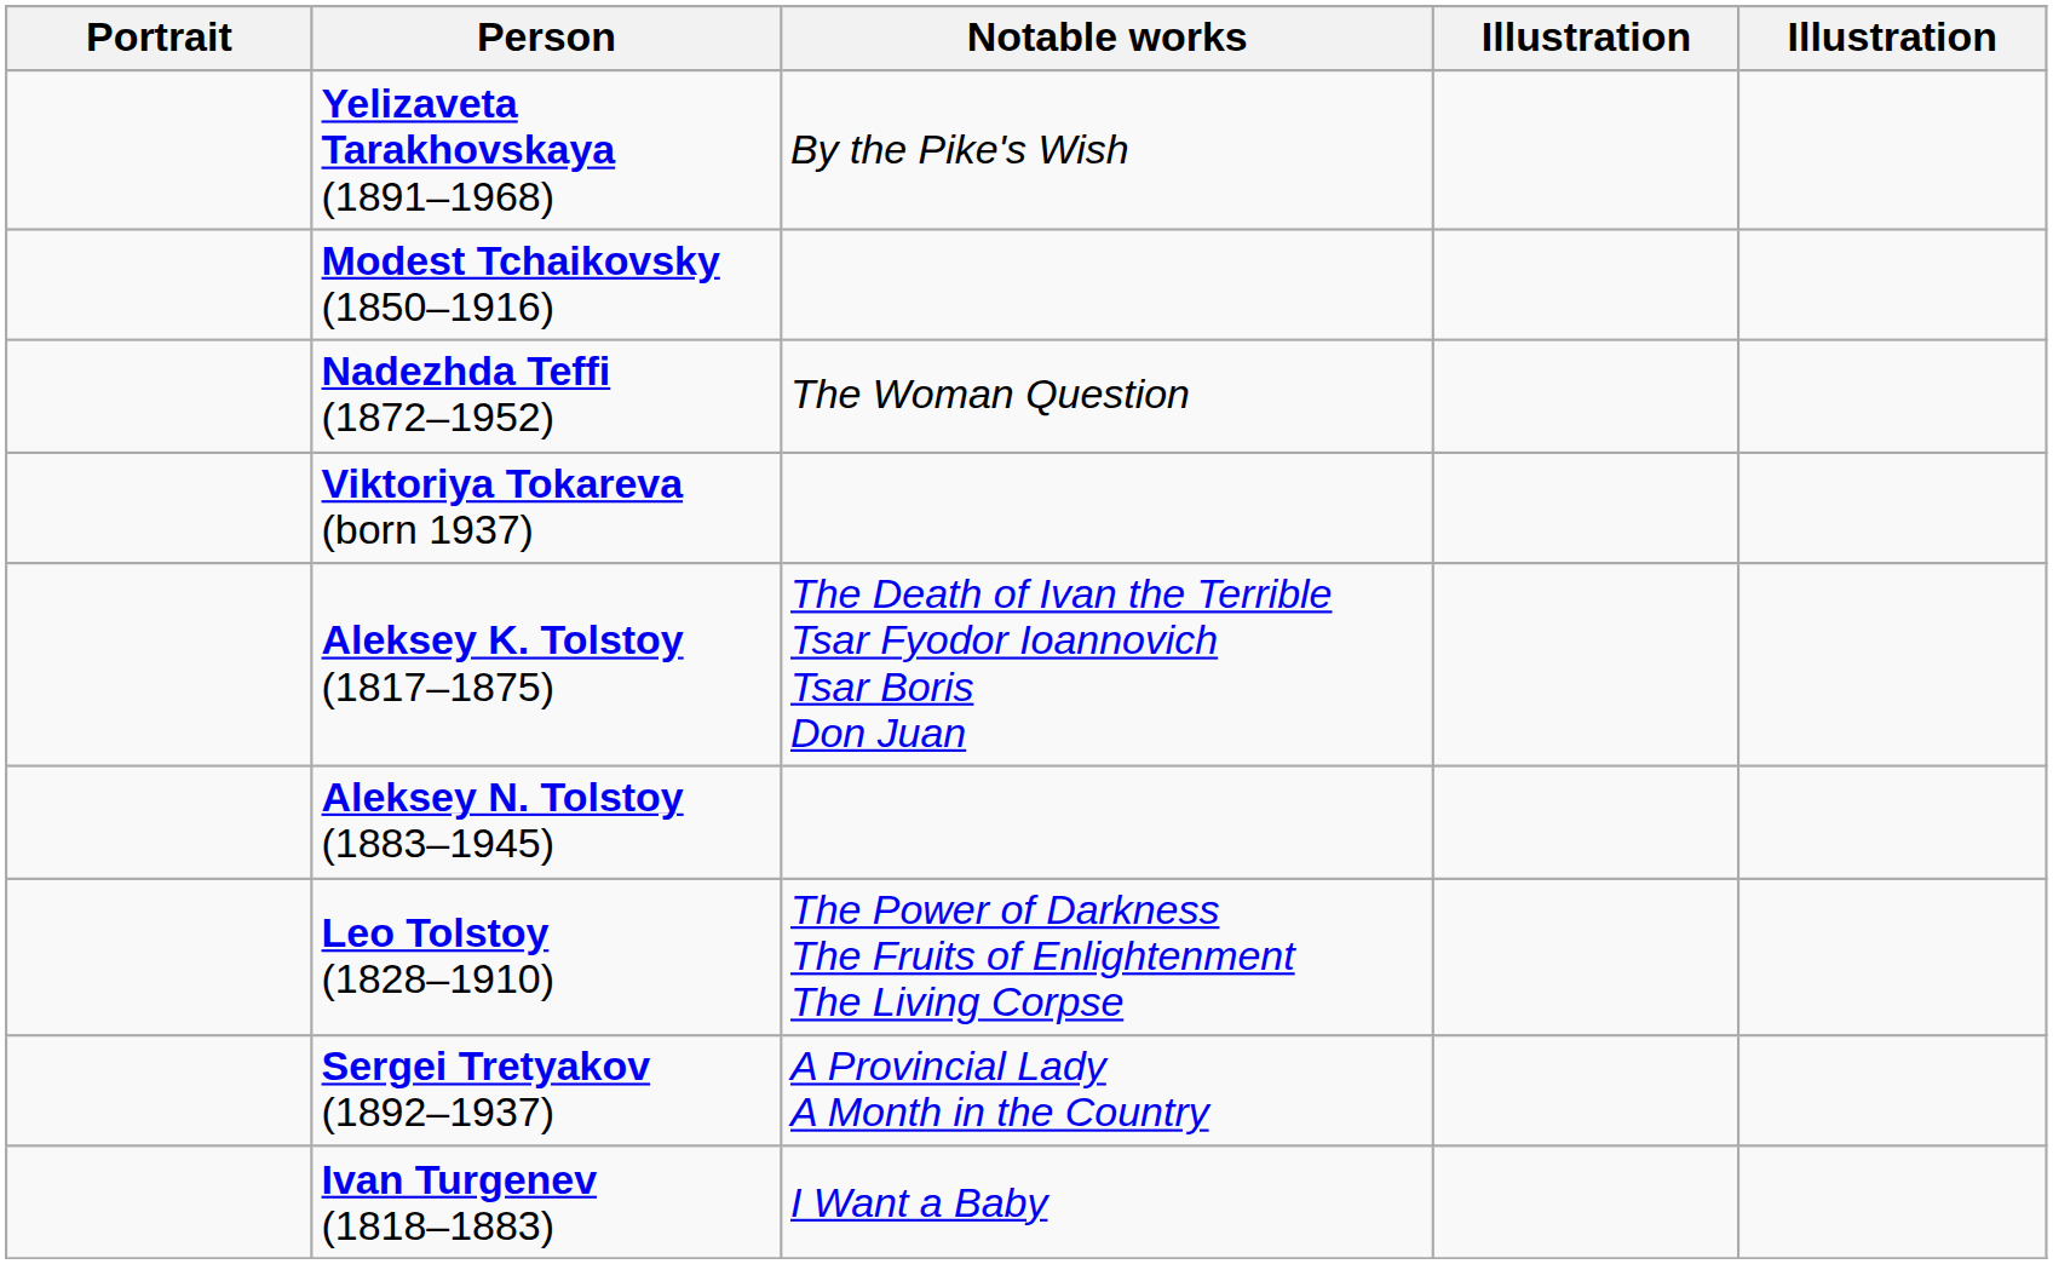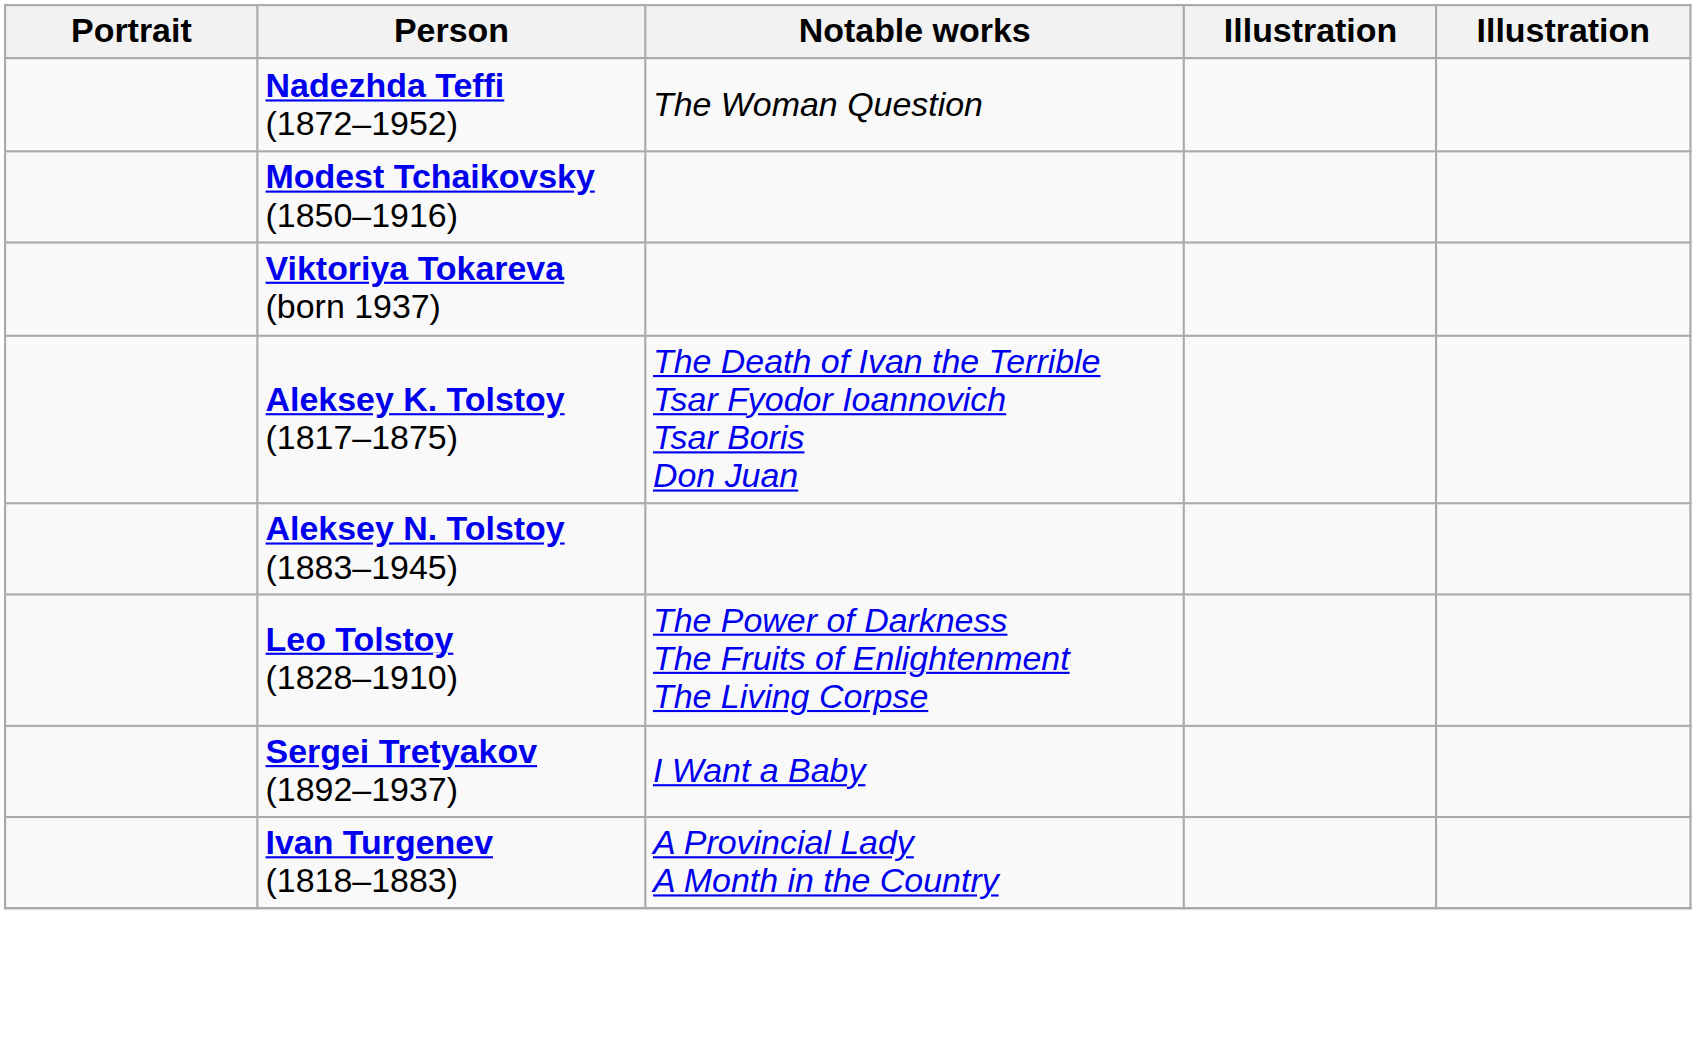- row: Yelizaveta Tarakhovskaya (1891–1968) | By the Pike's Wish
rows swapped: Modest Tchaikovsky (1850–1916) <-> Nadezhda Teffi (1872–1952)
Sergei Tretyakov (1892–1937) | Notable works: A Provincial Lady A Month in the Country -> I Want a Baby
Ivan Turgenev (1818–1883) | Notable works: I Want a Baby -> A Provincial Lady A Month in the Country
